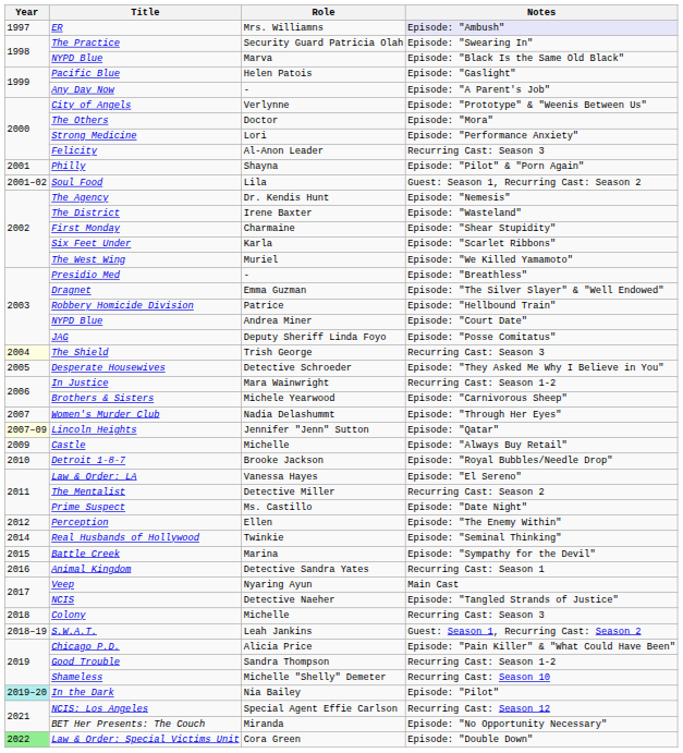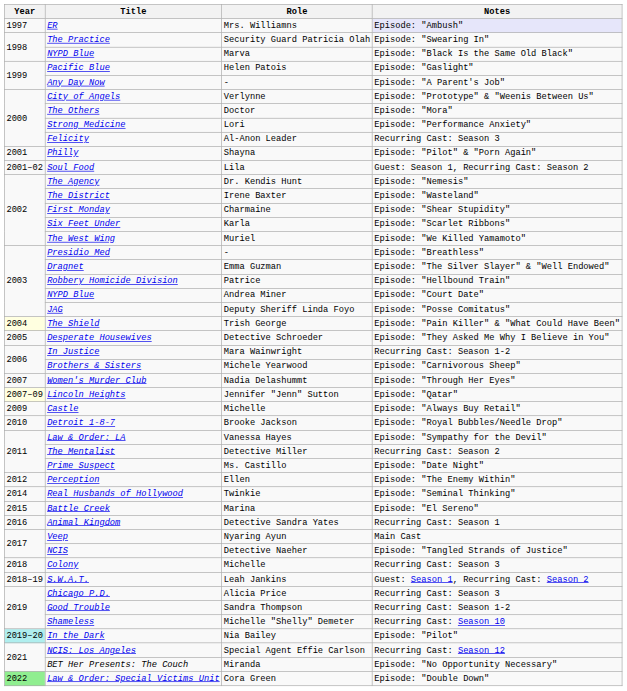The Shield | Notes: Recurring Cast: Season 3 -> Episode: "Pain Killer" & "What Could Have Been"
Law & Order: LA | Notes: Episode: "El Sereno" -> Episode: "Sympathy for the Devil"
Battle Creek | Notes: Episode: "Sympathy for the Devil" -> Episode: "El Sereno"
Chicago P.D. | Notes: Episode: "Pain Killer" & "What Could Have Been" -> Recurring Cast: Season 3
